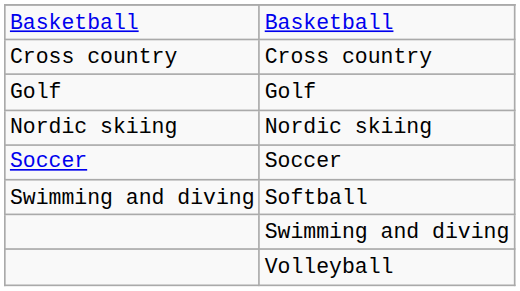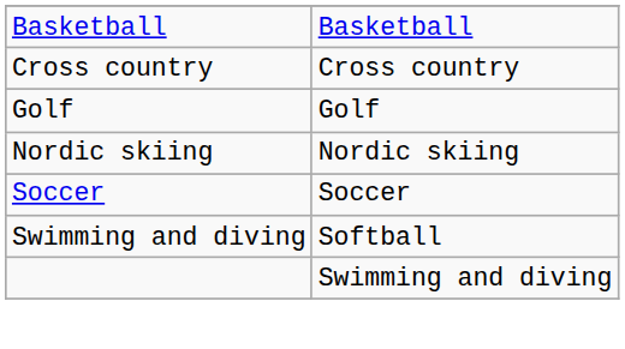- row: Volleyball
